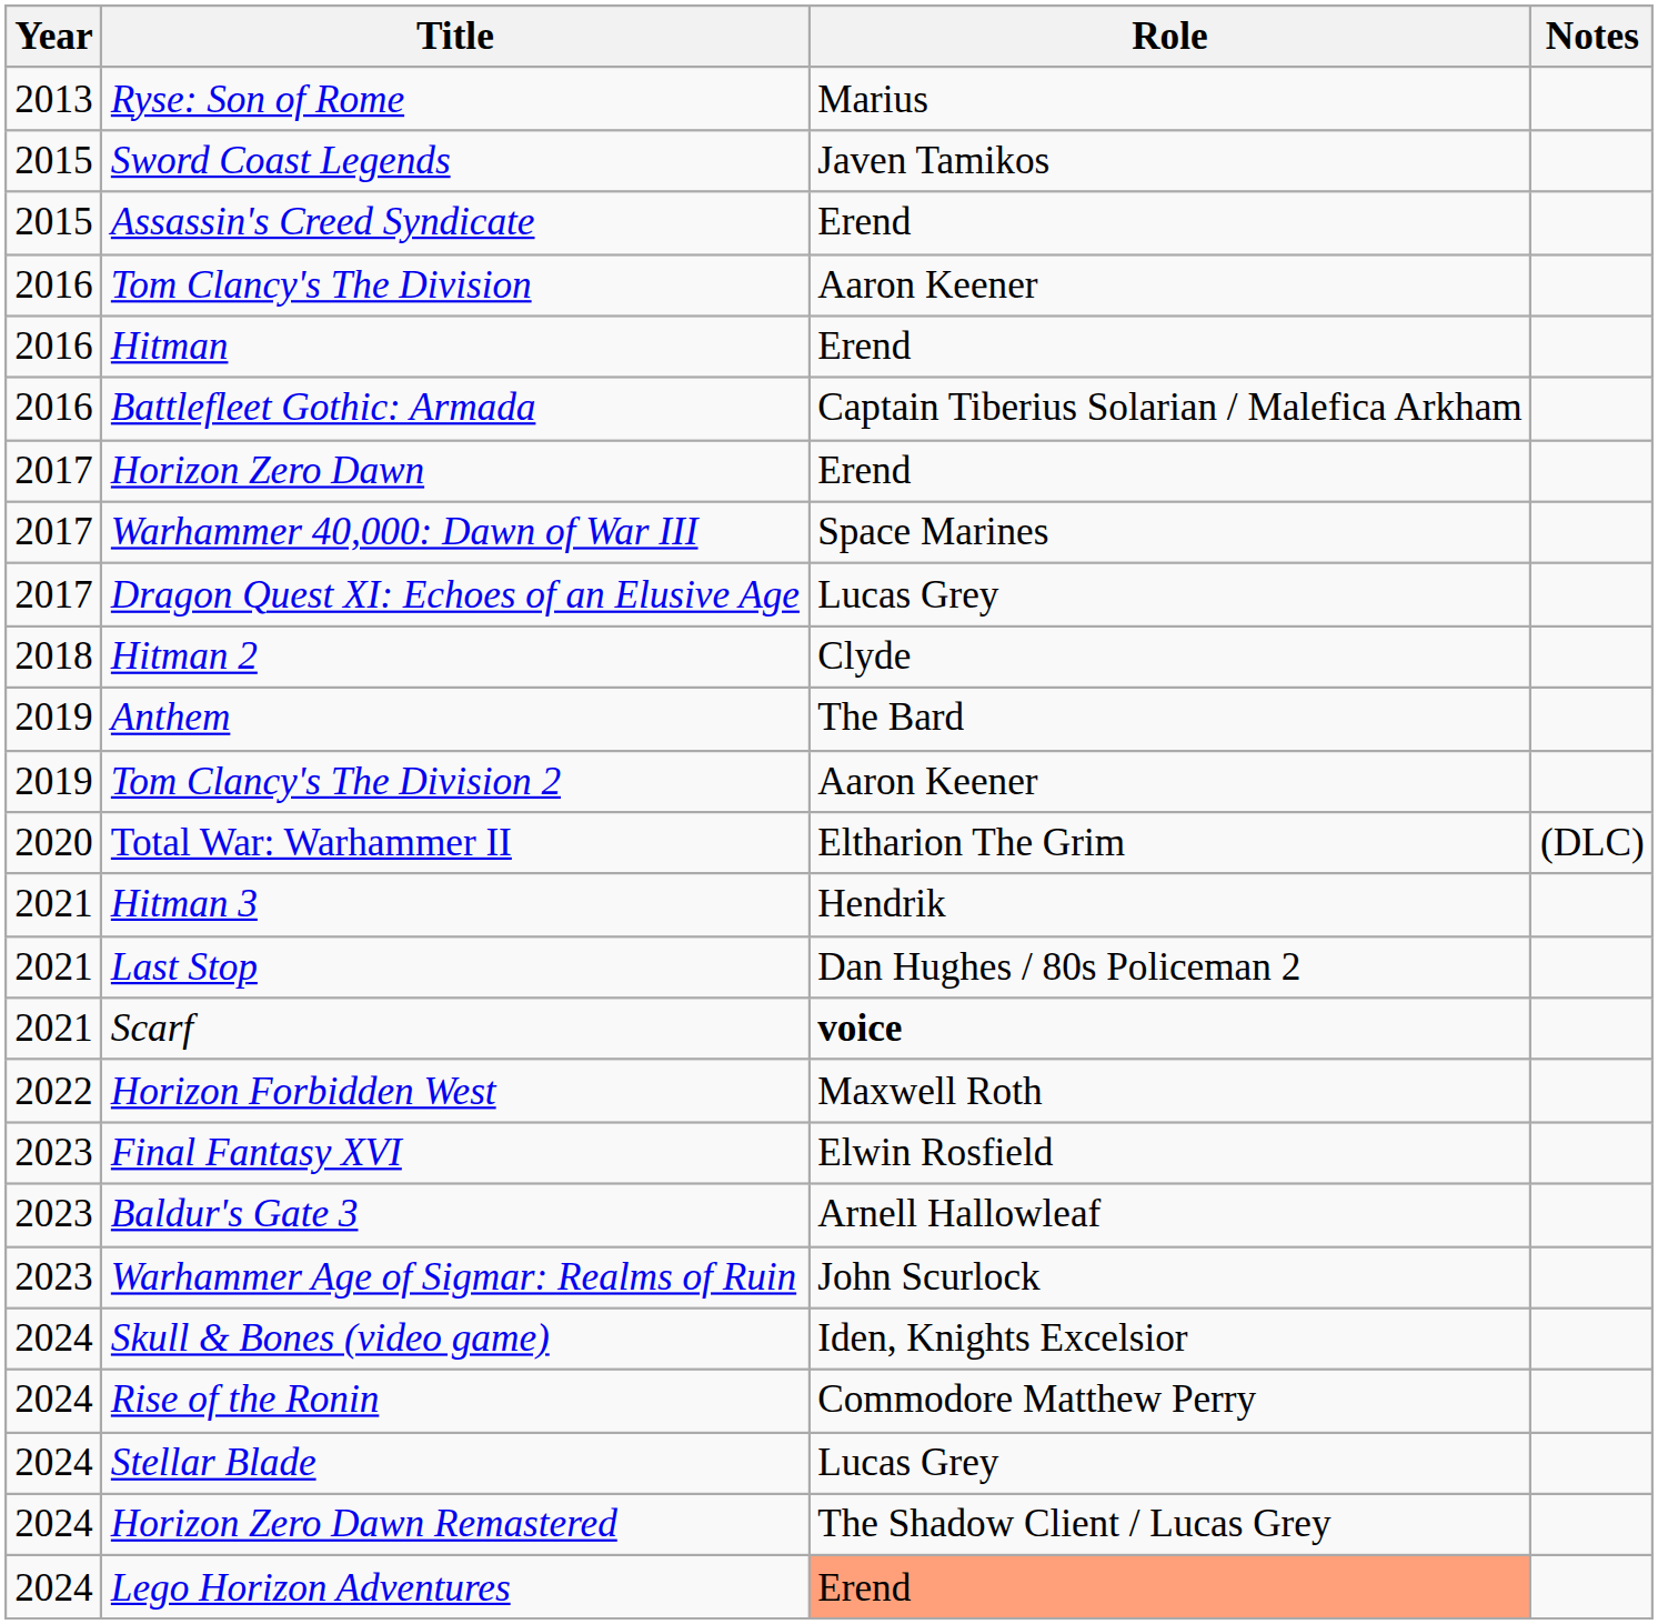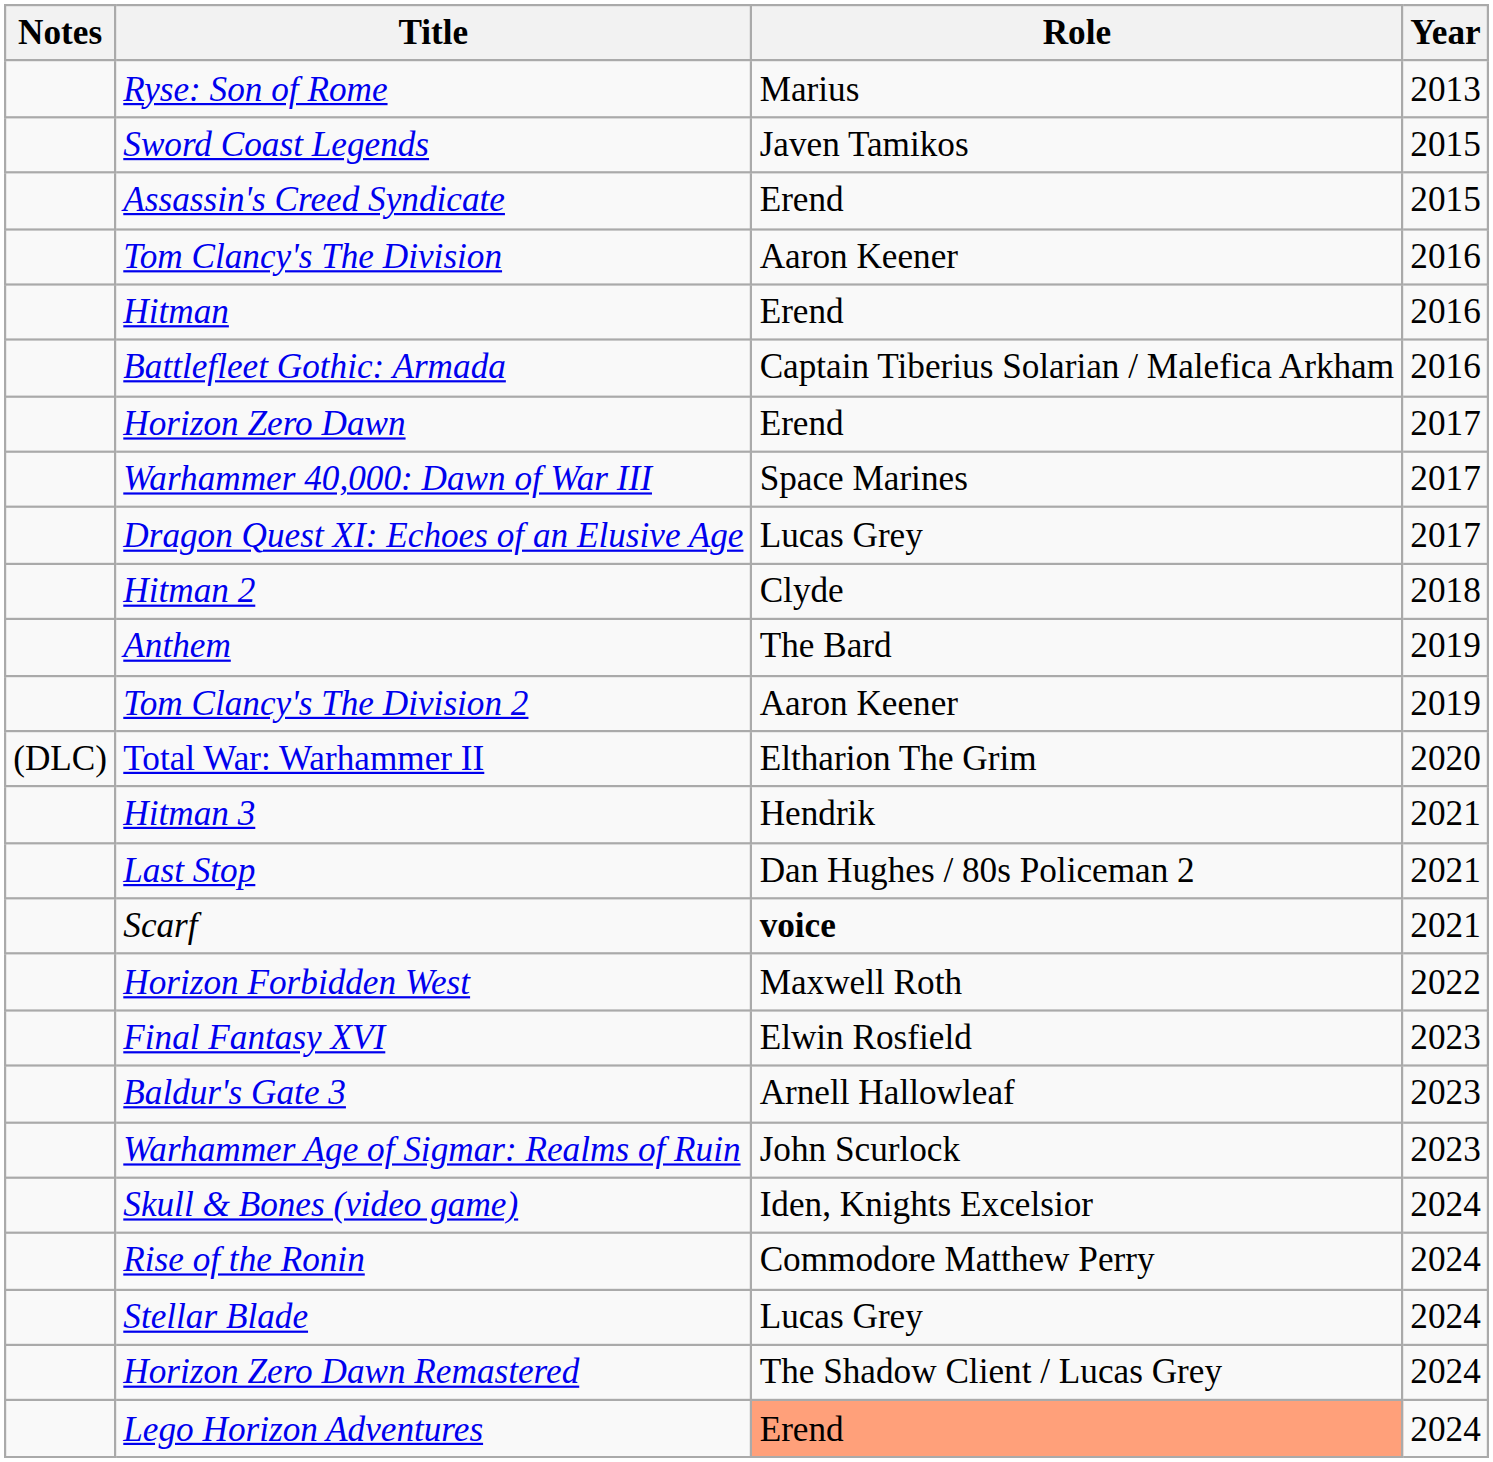columns swapped: Year <-> Notes
